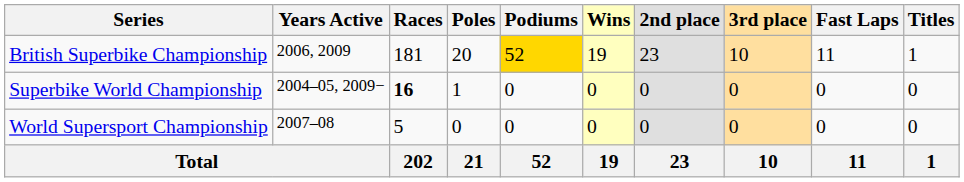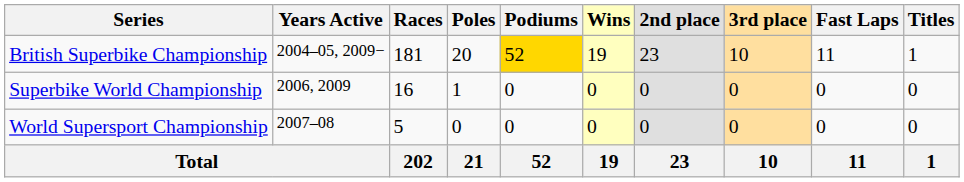British Superbike Championship | Years Active: 2006, 2009 -> 2004–05, 2009−
Superbike World Championship | Years Active: 2004–05, 2009− -> 2006, 2009
Superbike World Championship | Races: bold -> normal
